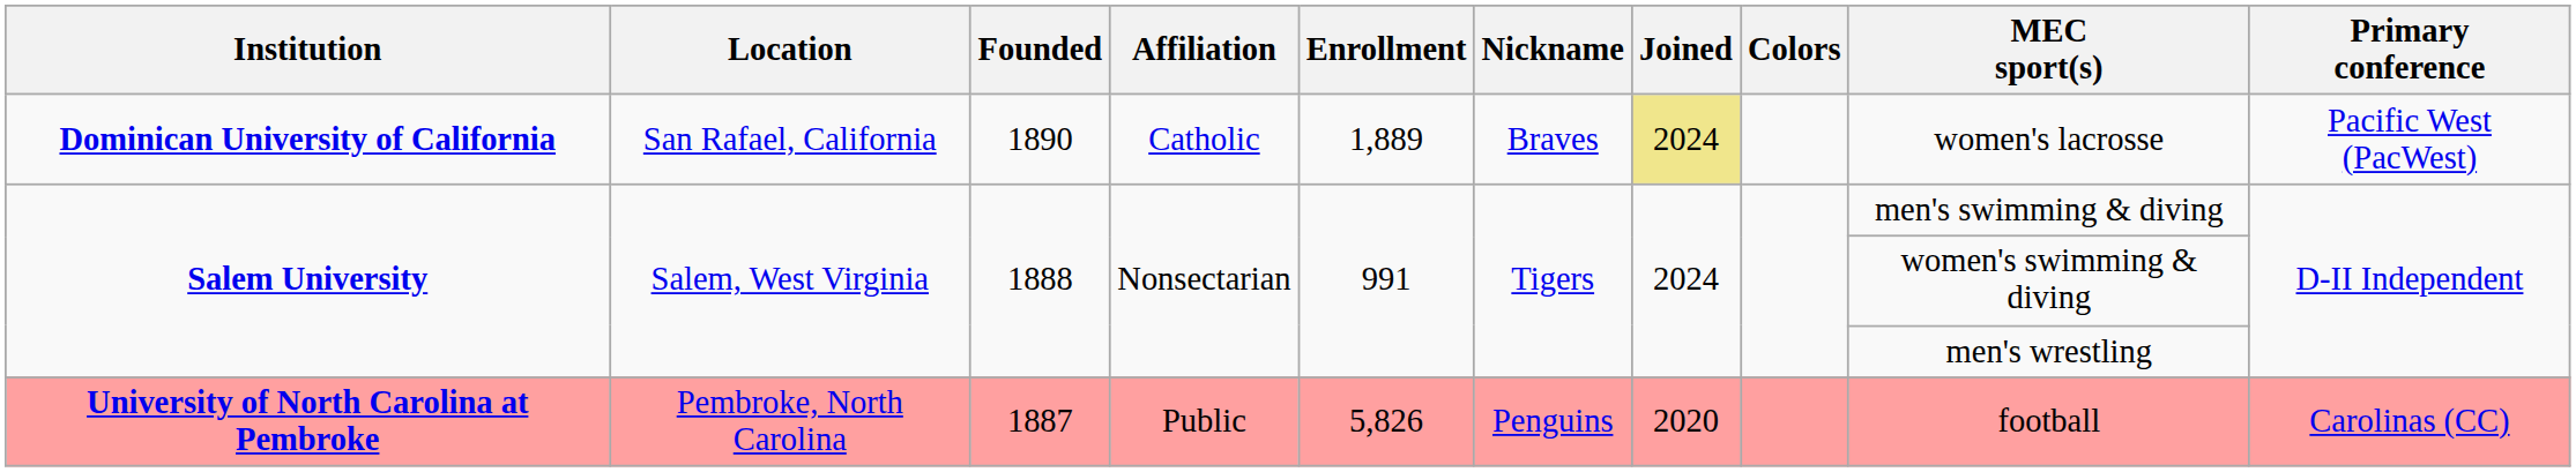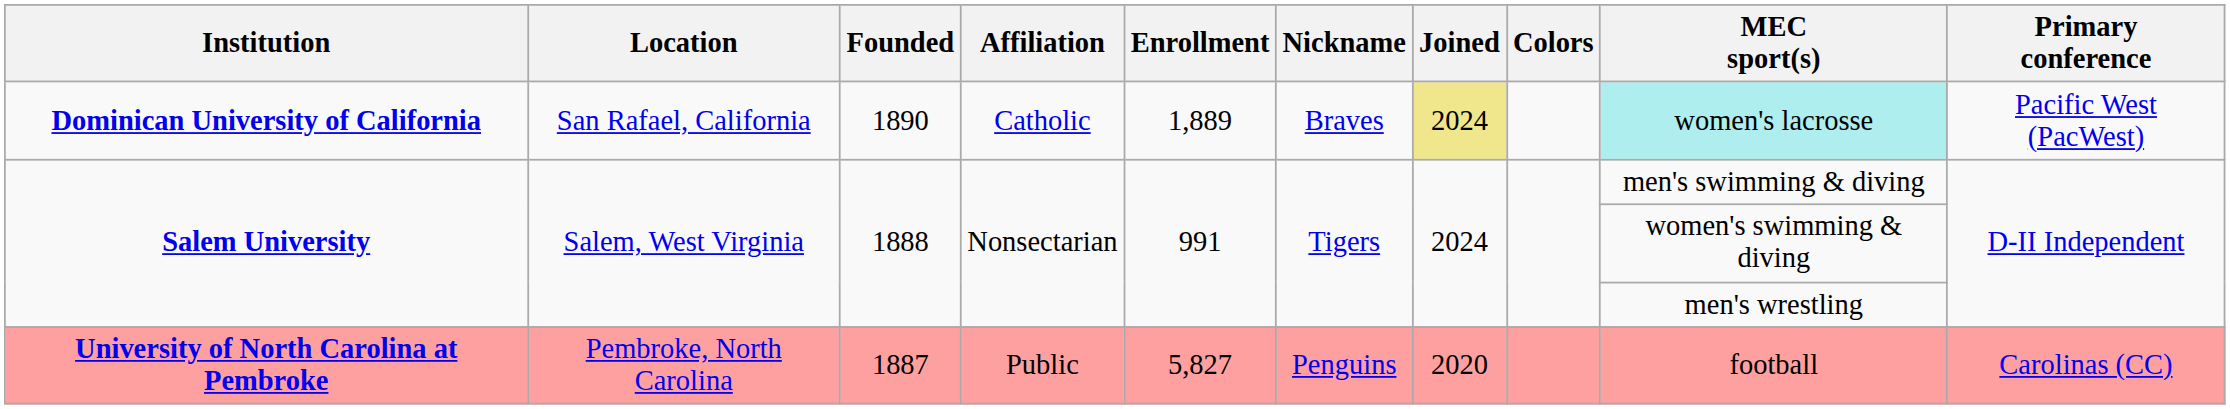Dominican University of California | MEC sport(s): no background -> paleturquoise background
University of North Carolina at Pembroke | Enrollment: 5,826 -> 5,827
